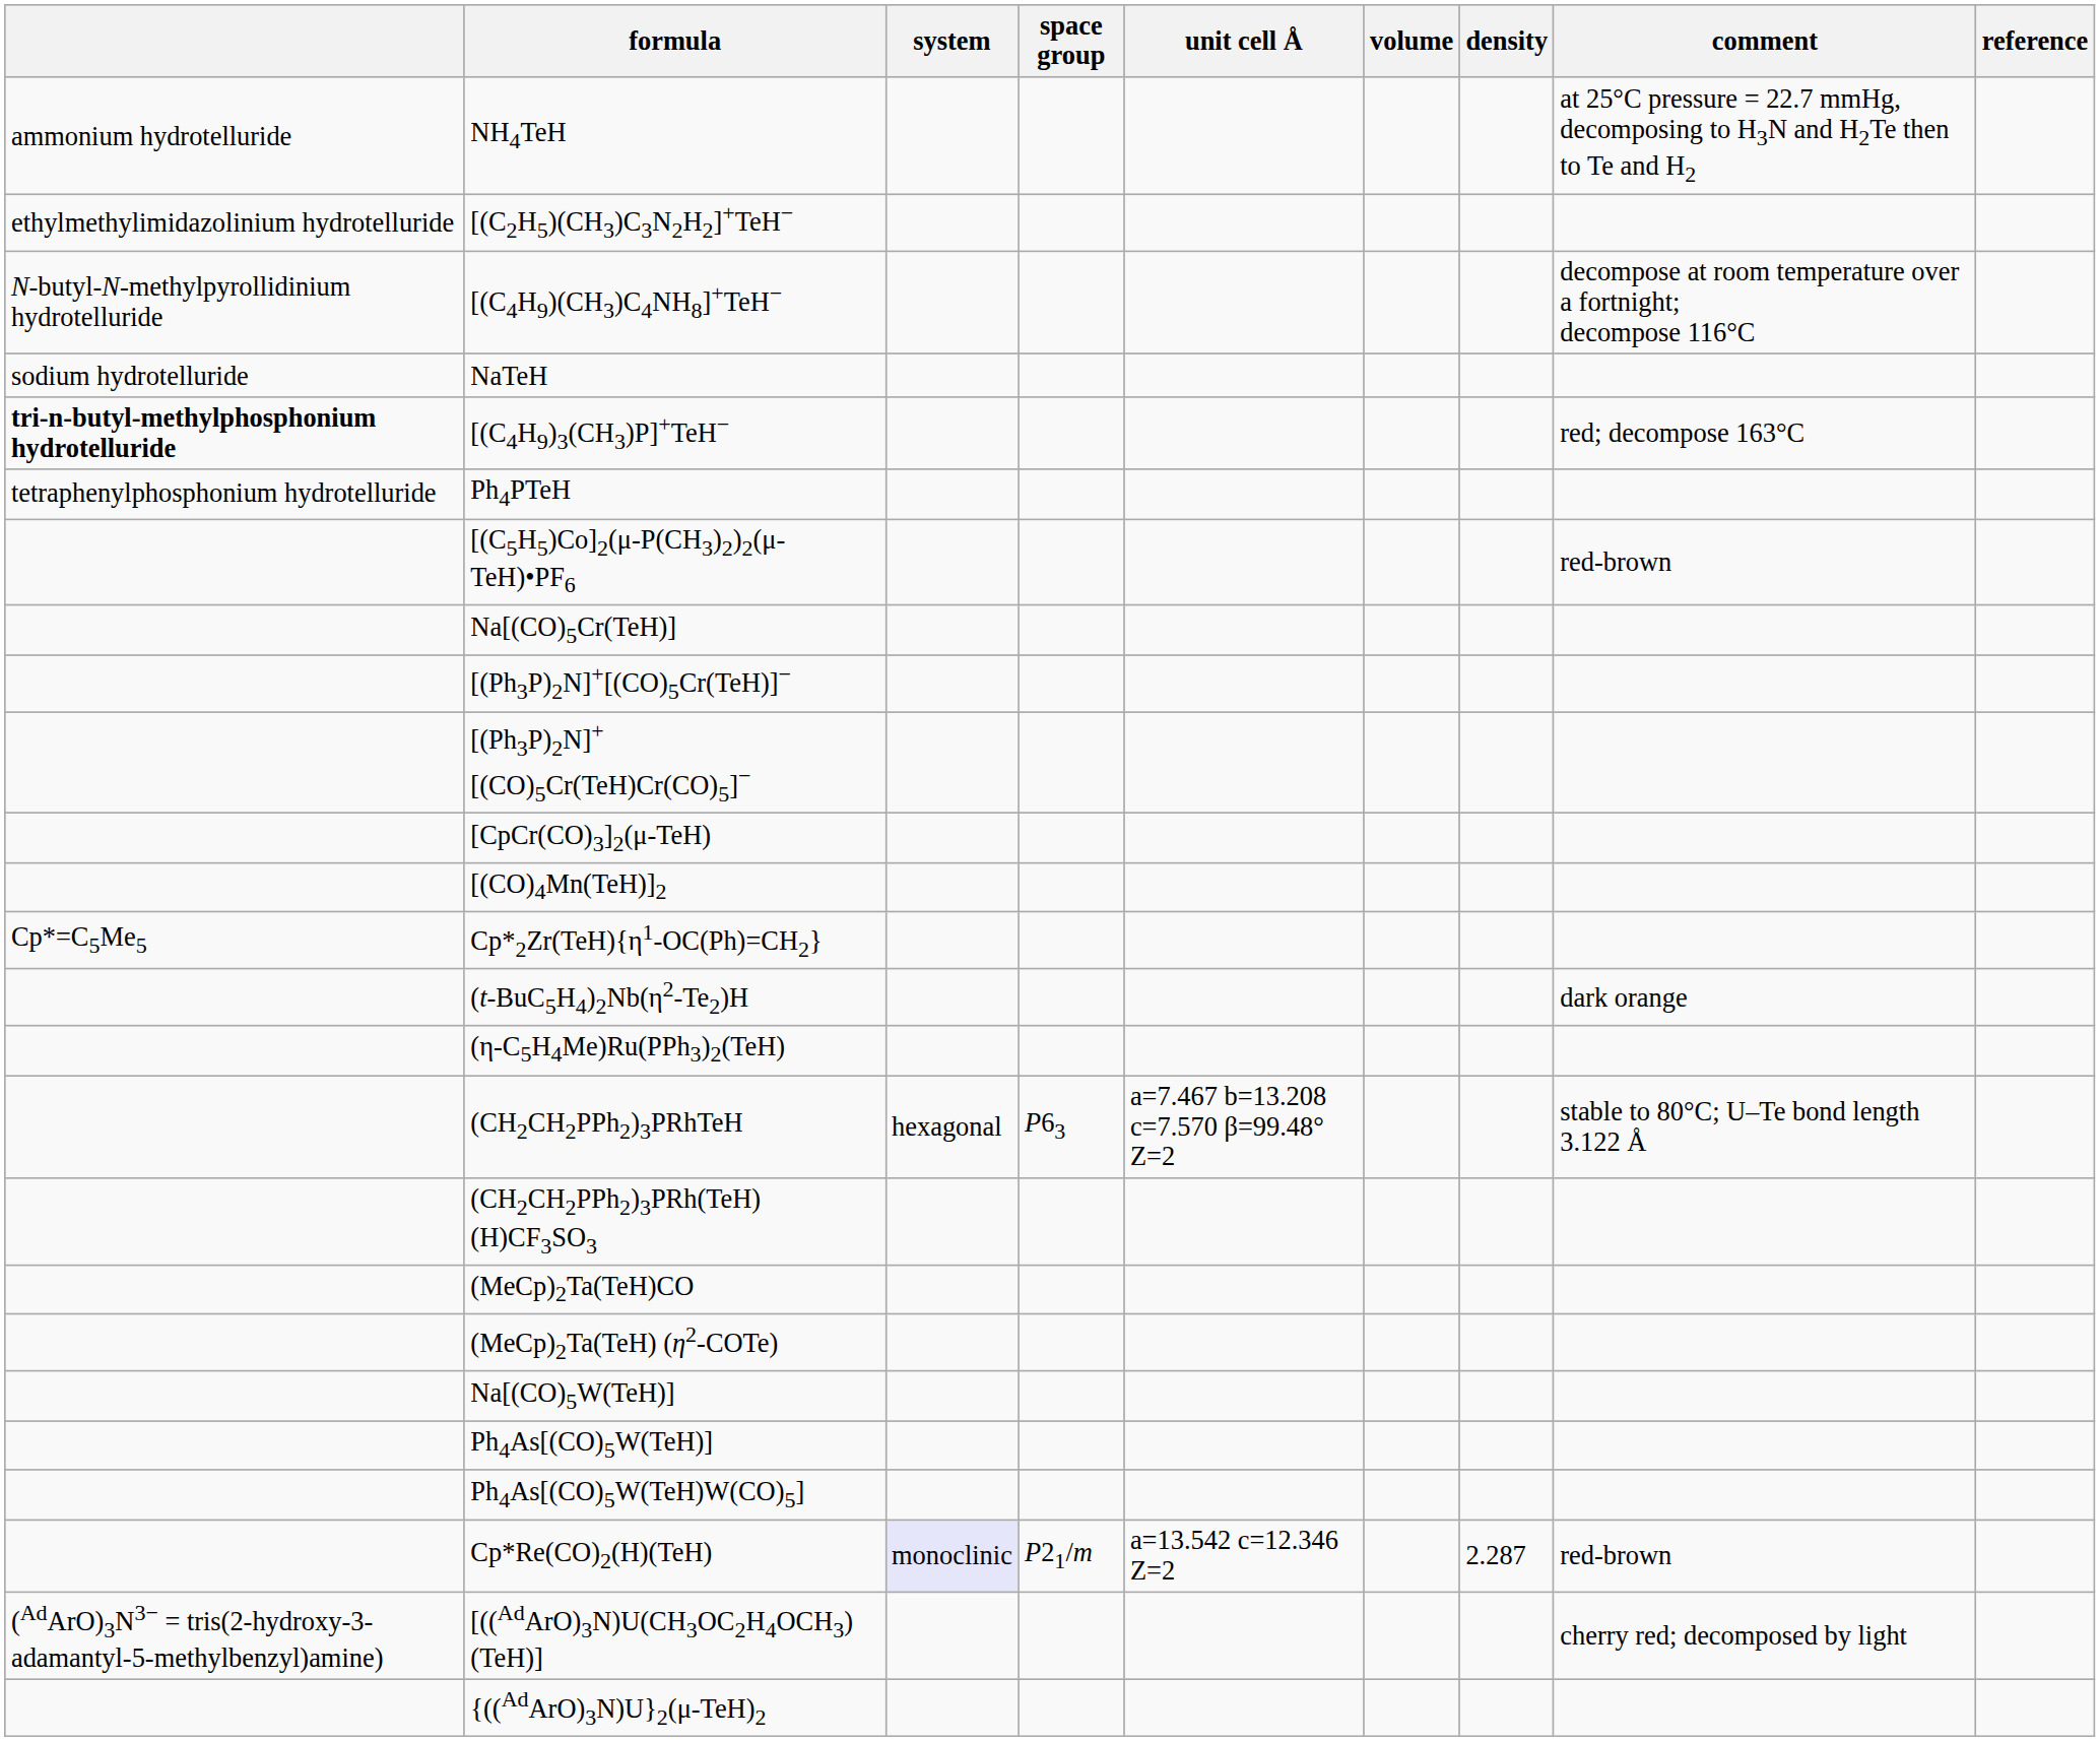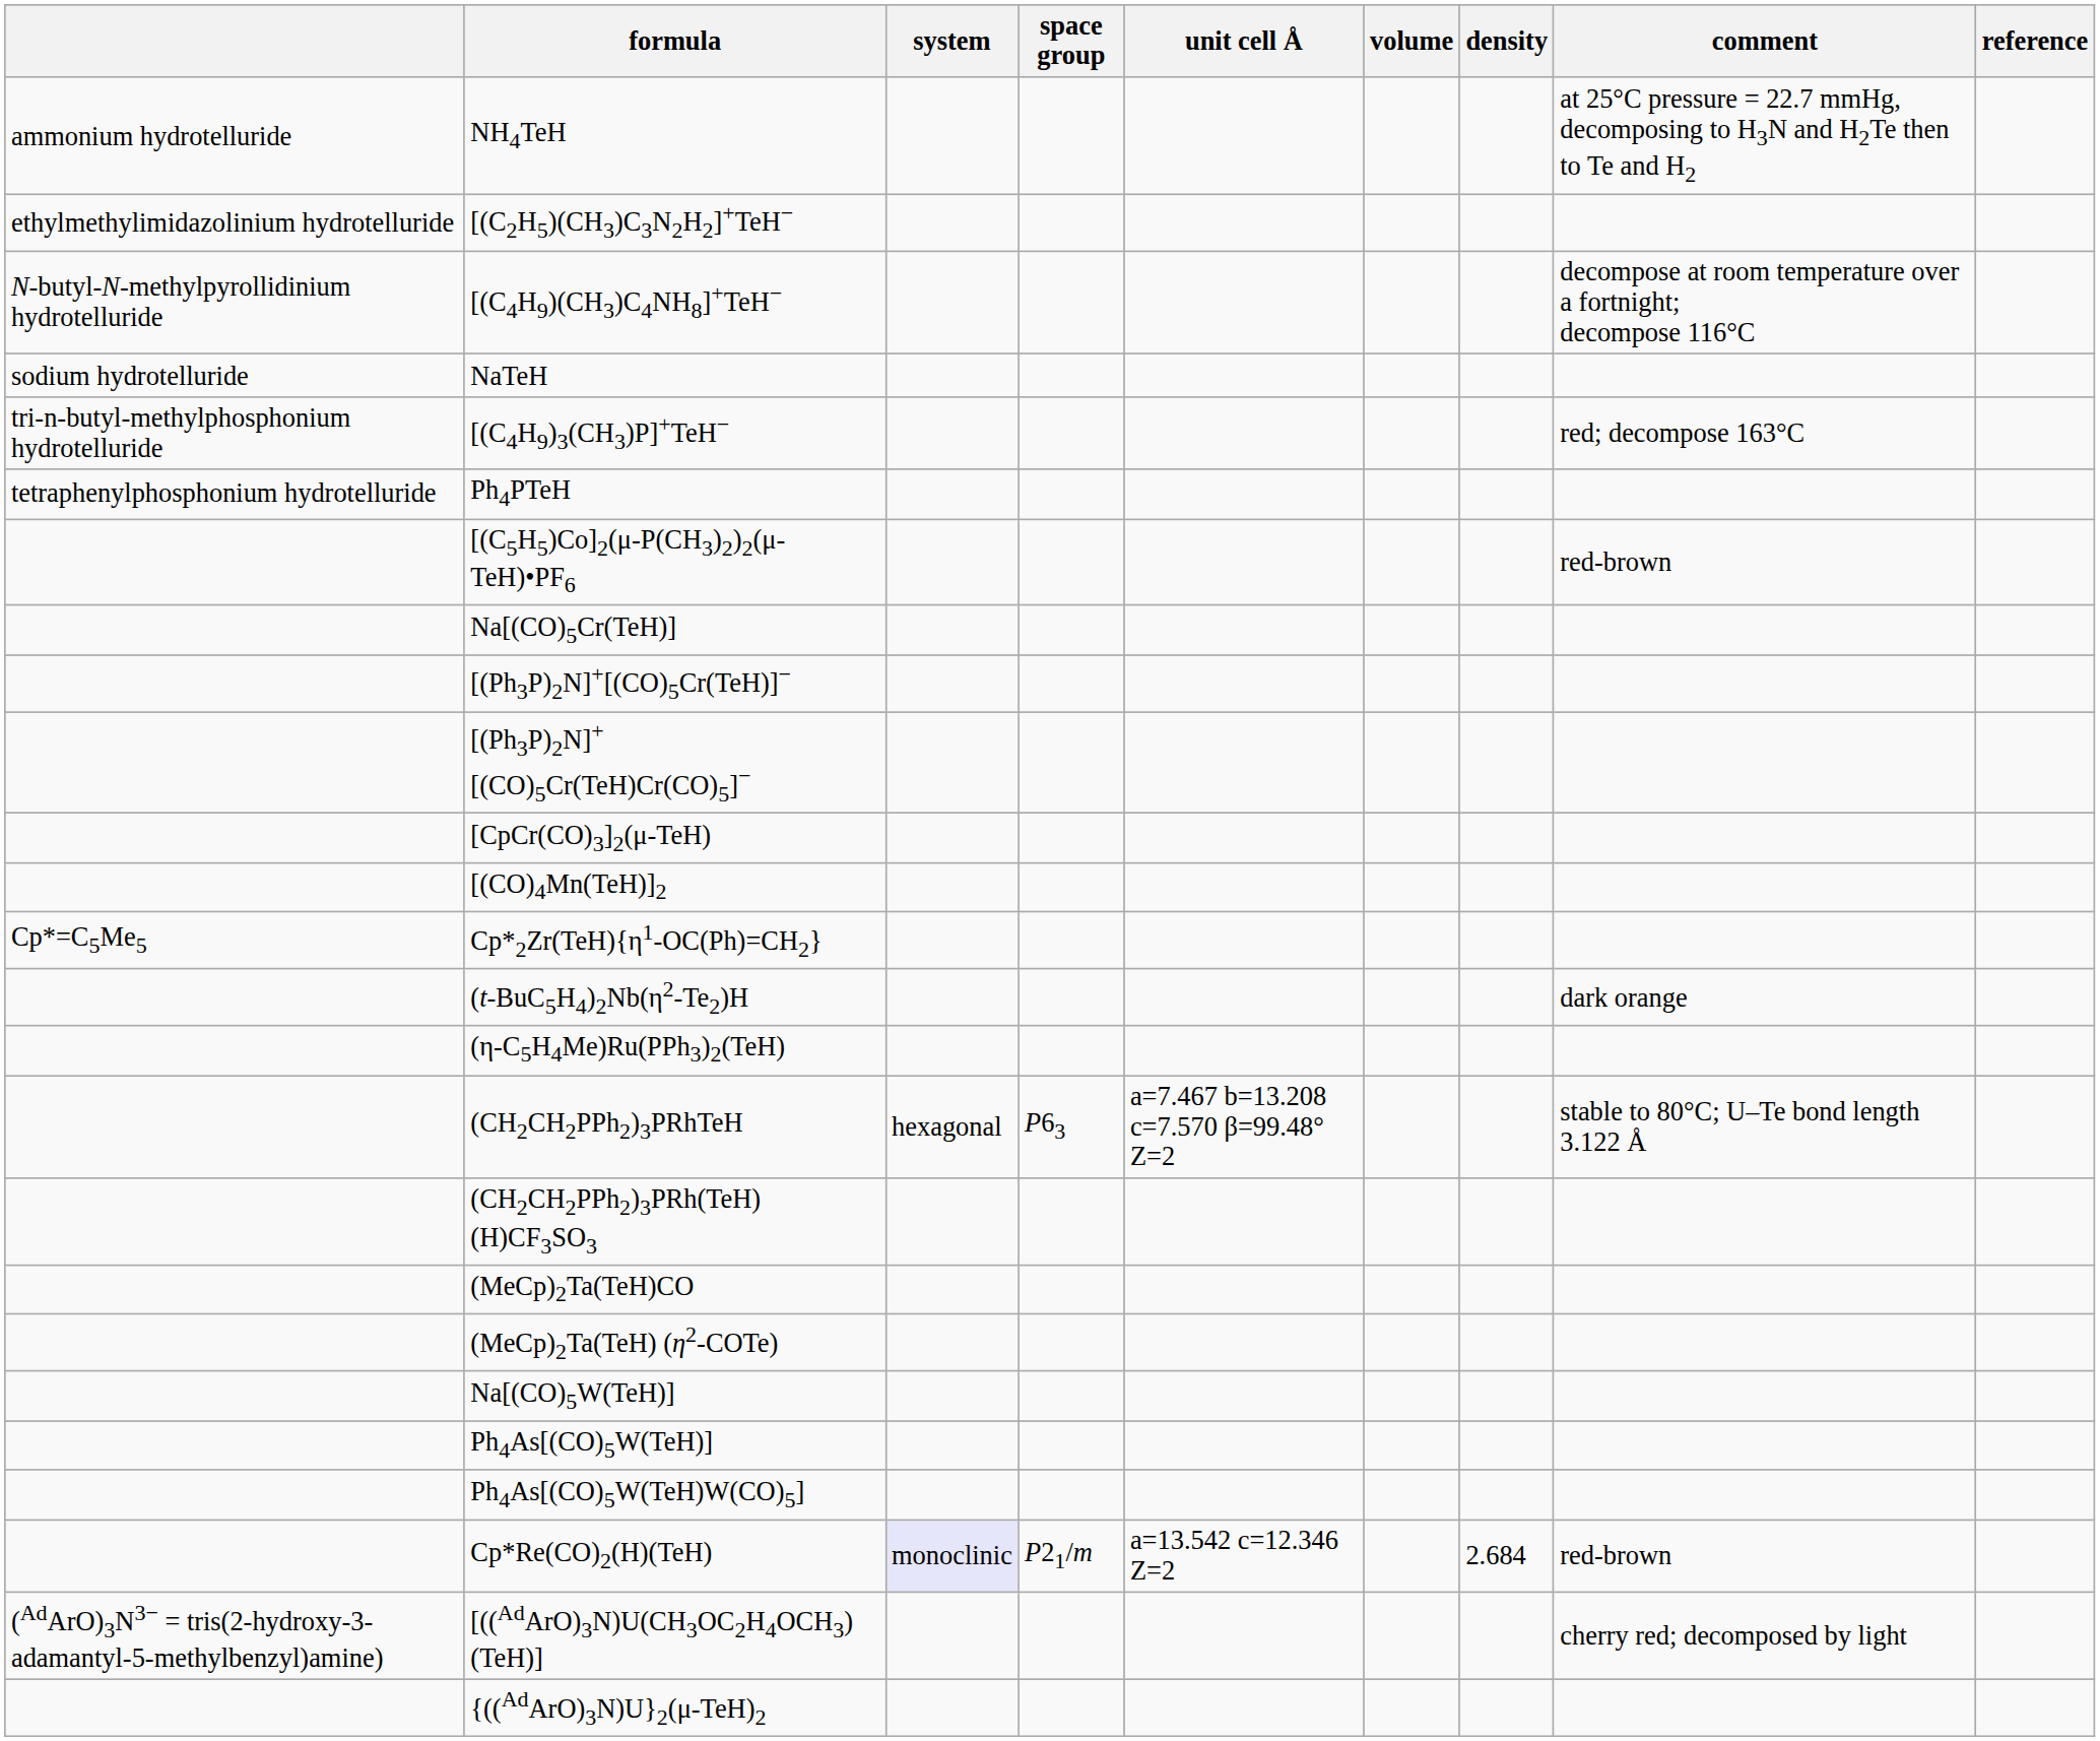[(C4H9)3(CH3)P]+TeH− | column 1: bold -> normal
Cp*Re(CO)2(H)(TeH) | density: 2.287 -> 2.684
